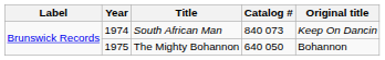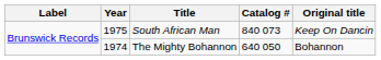South African Man | Year: 1974 -> 1975
The Mighty Bohannon | Year: 1975 -> 1974
